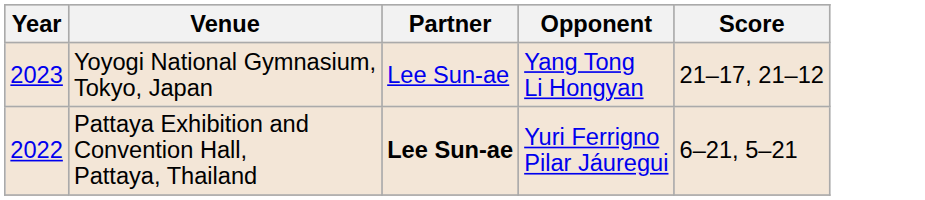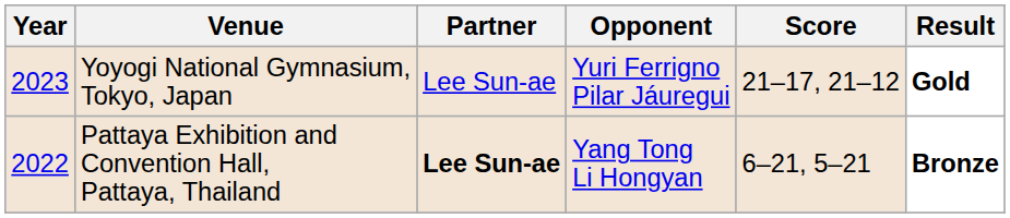+ column: Result | Gold | Bronze
Yoyogi National Gymnasium, Tokyo, Japan | Opponent: Yang Tong Li Hongyan -> Yuri Ferrigno Pilar Jáuregui
Pattaya Exhibition and Convention Hall, Pattaya, Thailand | Opponent: Yuri Ferrigno Pilar Jáuregui -> Yang Tong Li Hongyan
